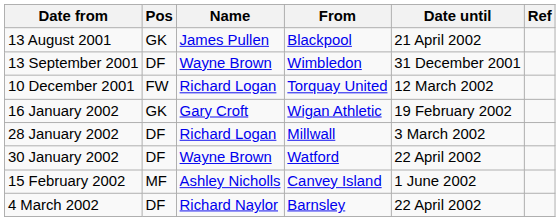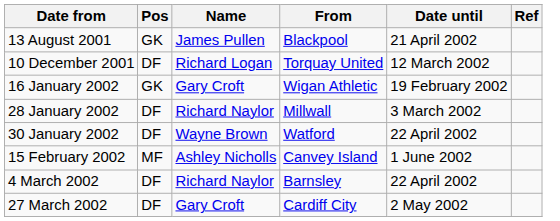- row: 13 September 2001 | DF | Wayne Brown | Wimbledon | 31 December 2001
10 December 2001 | Pos: FW -> DF
28 January 2002 | Name: Richard Logan -> Richard Naylor
+ row: 27 March 2002 | DF | Gary Croft | Cardiff City | 2 May 2002
